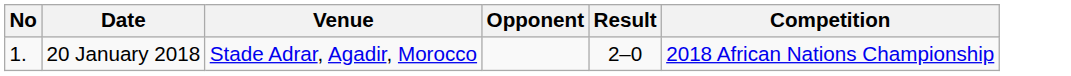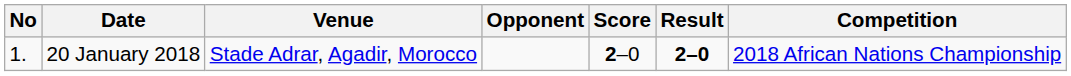+ column: Score | 2–0
20 January 2018 | Result: normal -> bold
